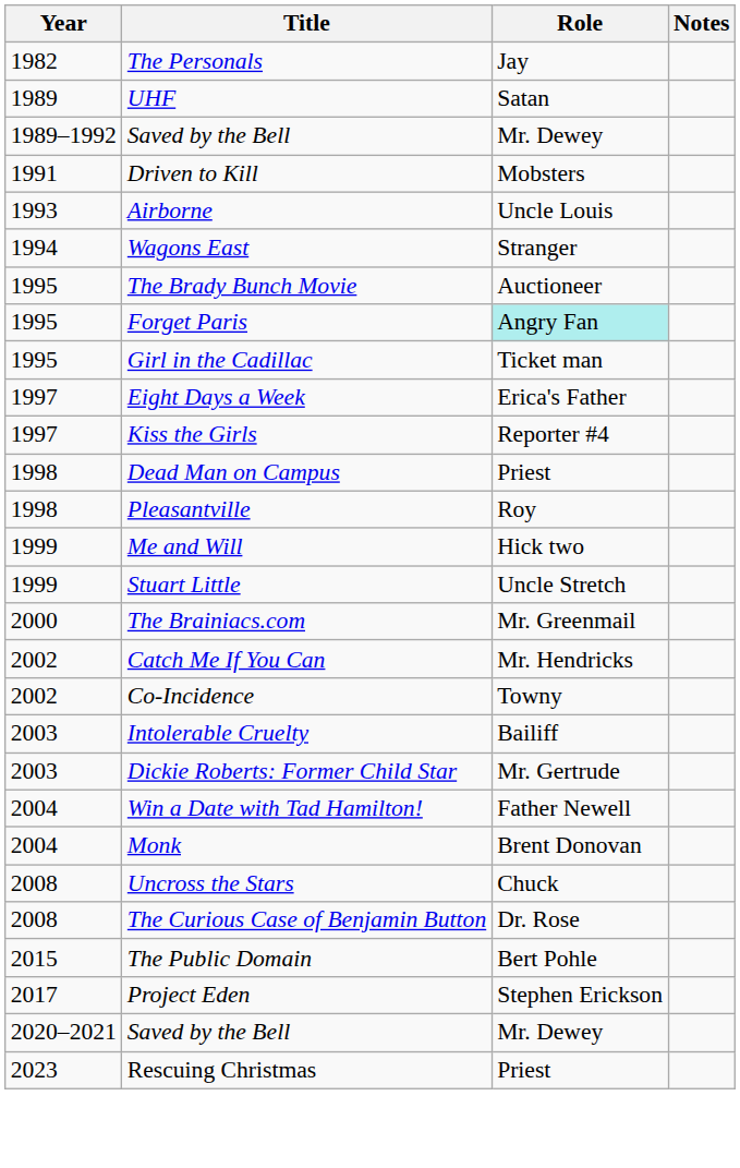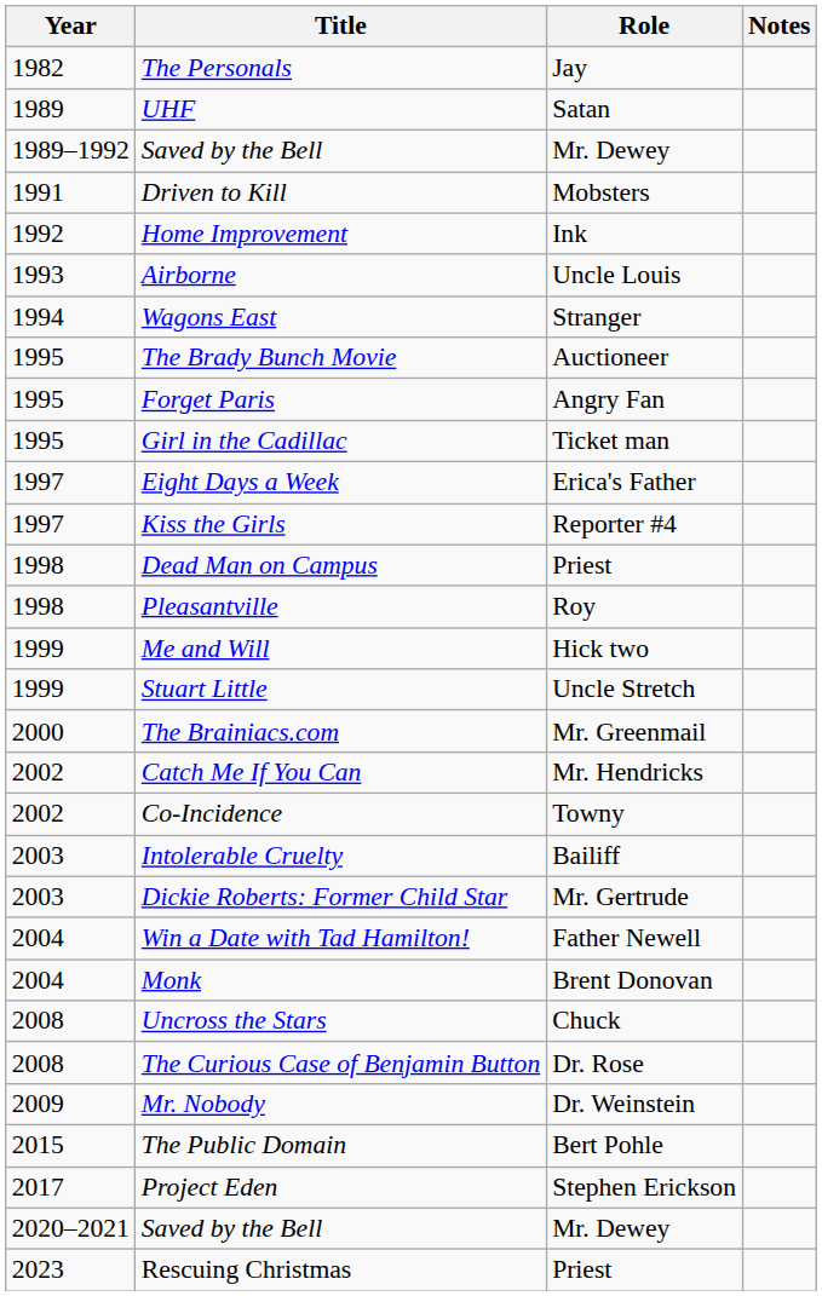+ row: 1992 | Home Improvement | Ink
Forget Paris | Role: paleturquoise background -> no background
+ row: 2009 | Mr. Nobody | Dr. Weinstein
